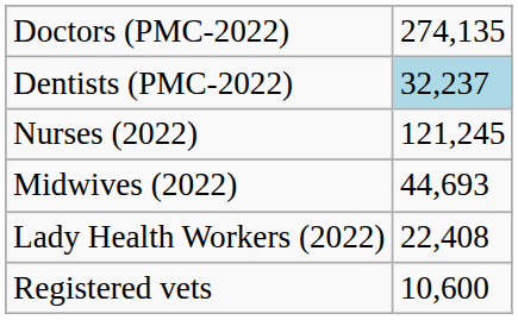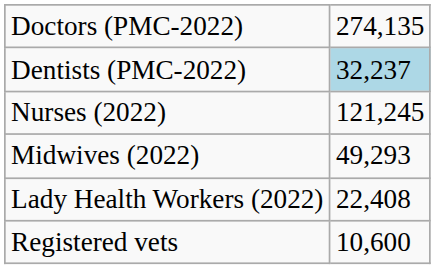Midwives (2022) | column 2: 44,693 -> 49,293
